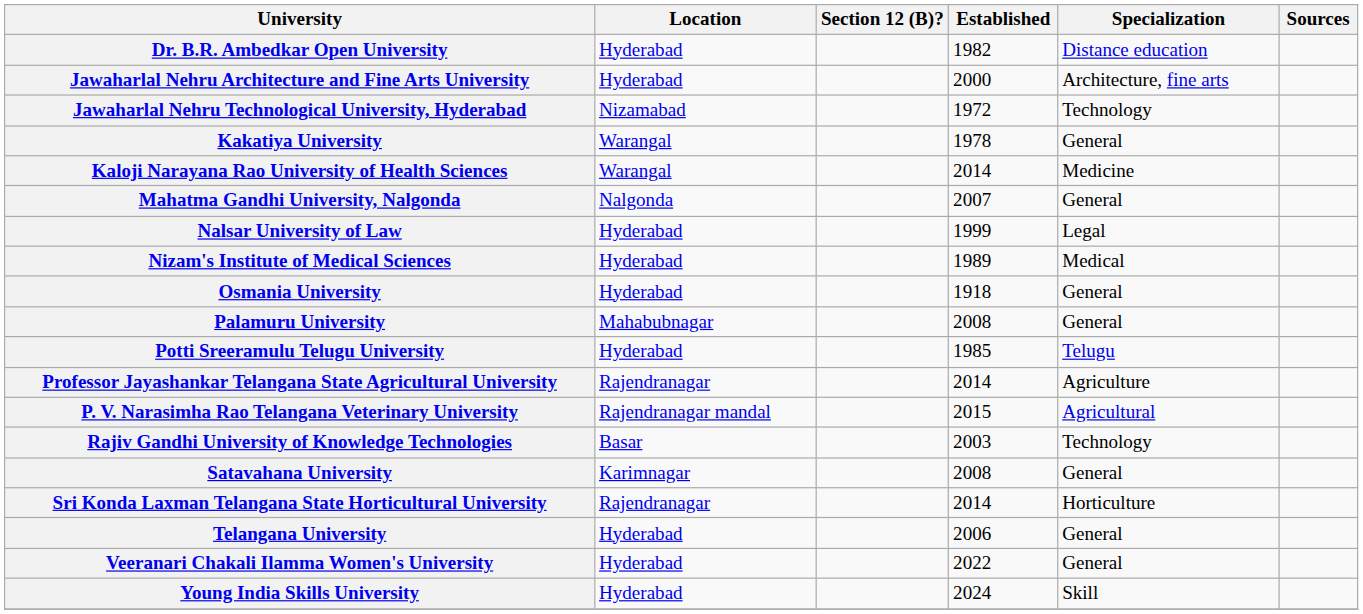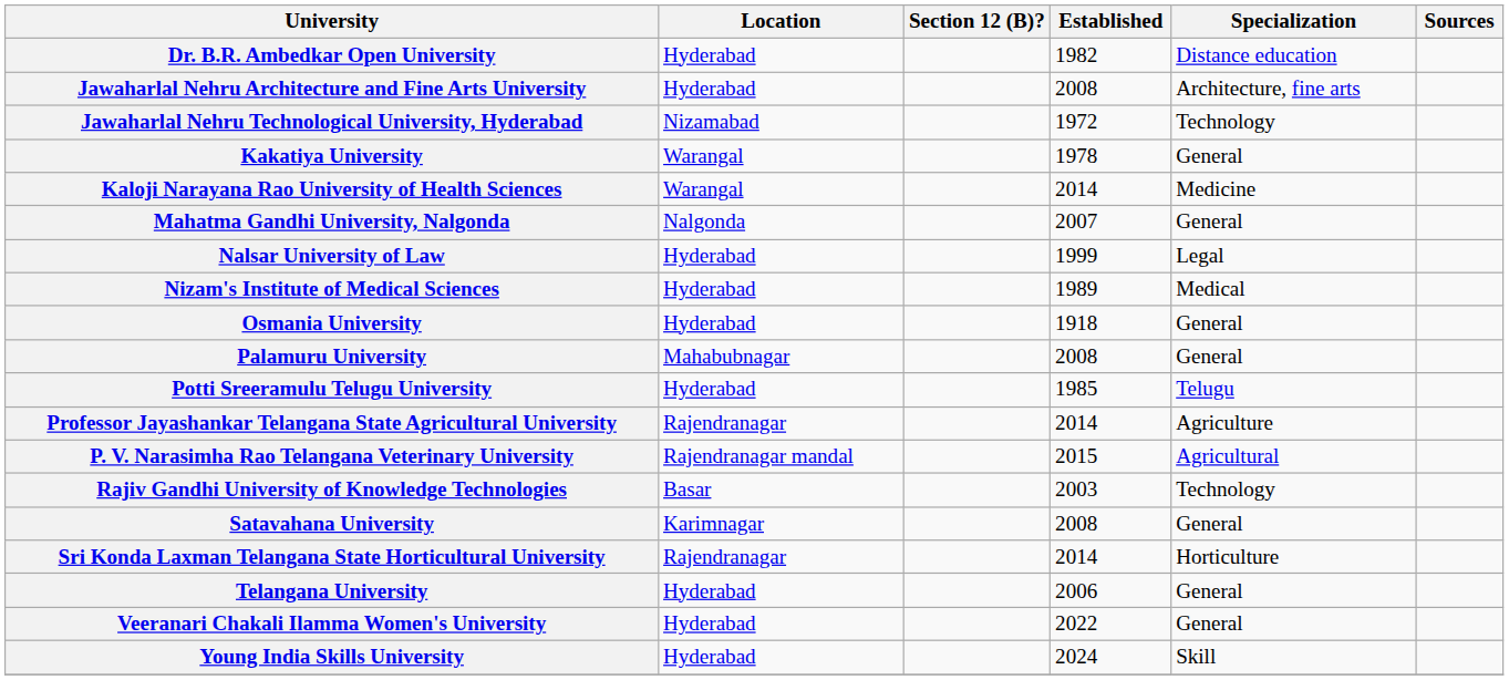Jawaharlal Nehru Architecture and Fine Arts University | Established: 2000 -> 2008
